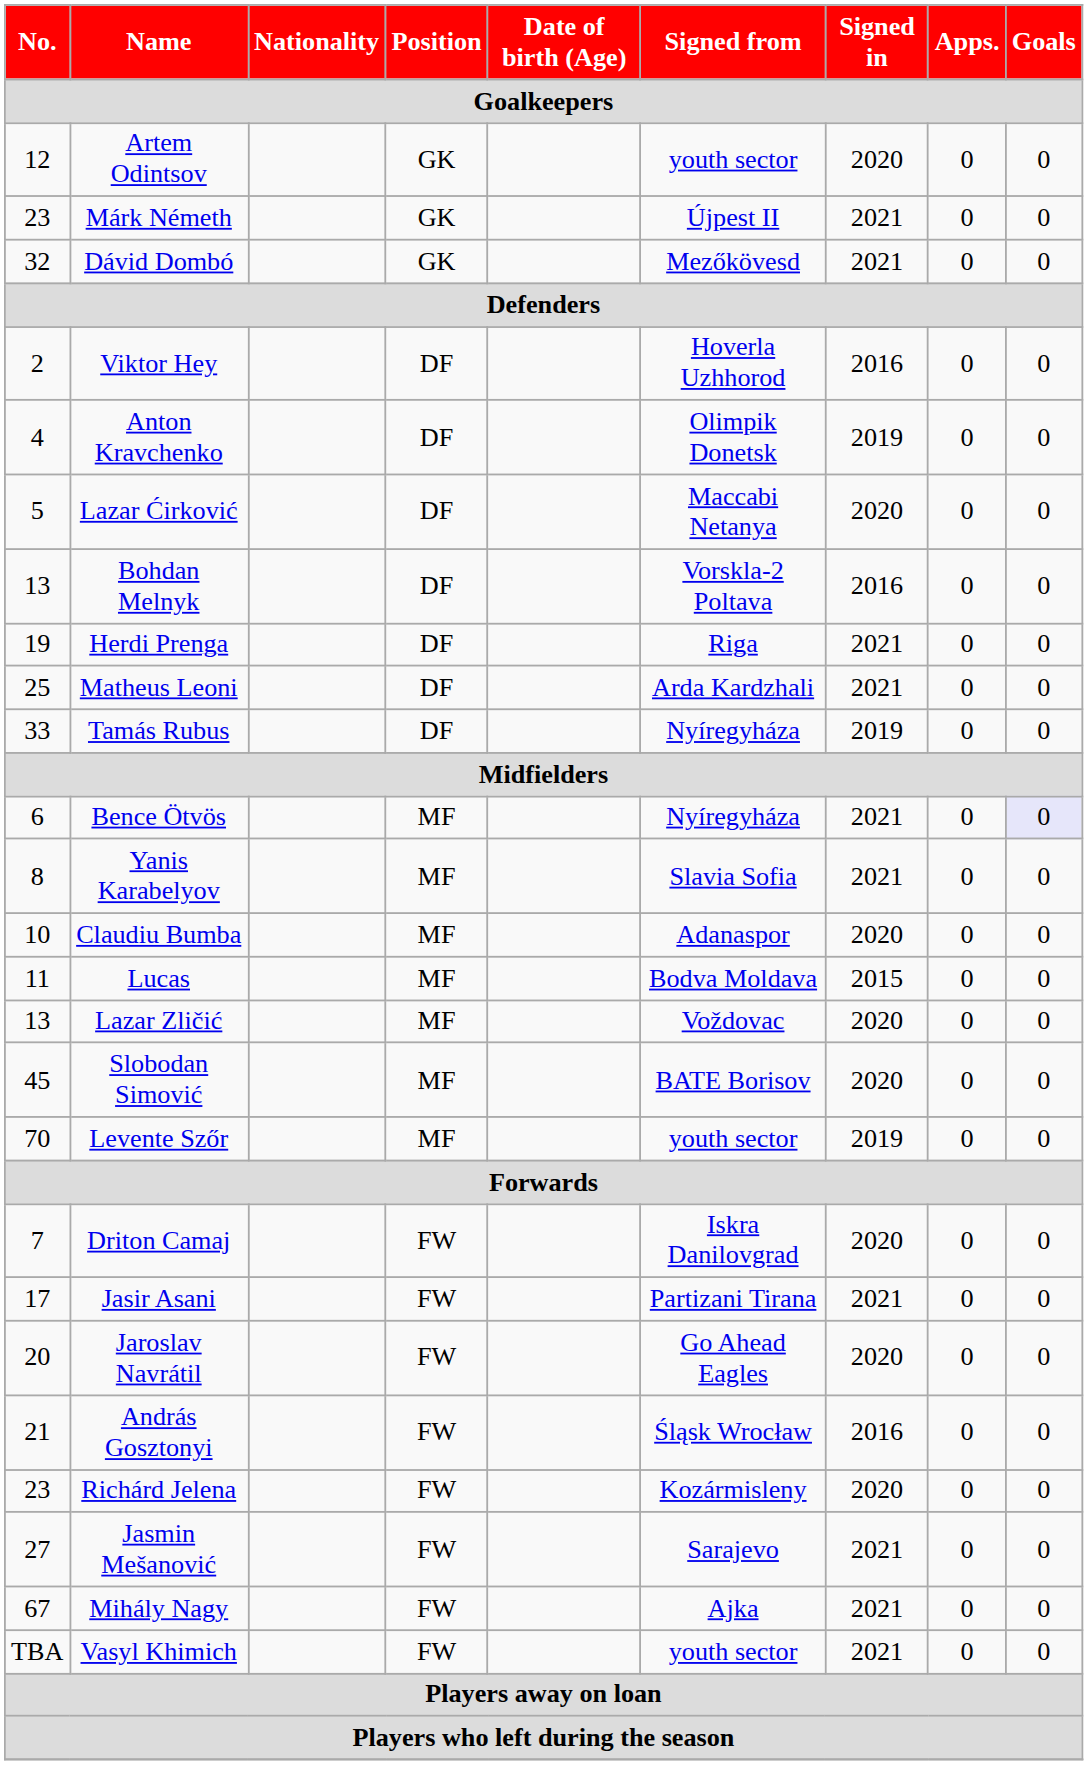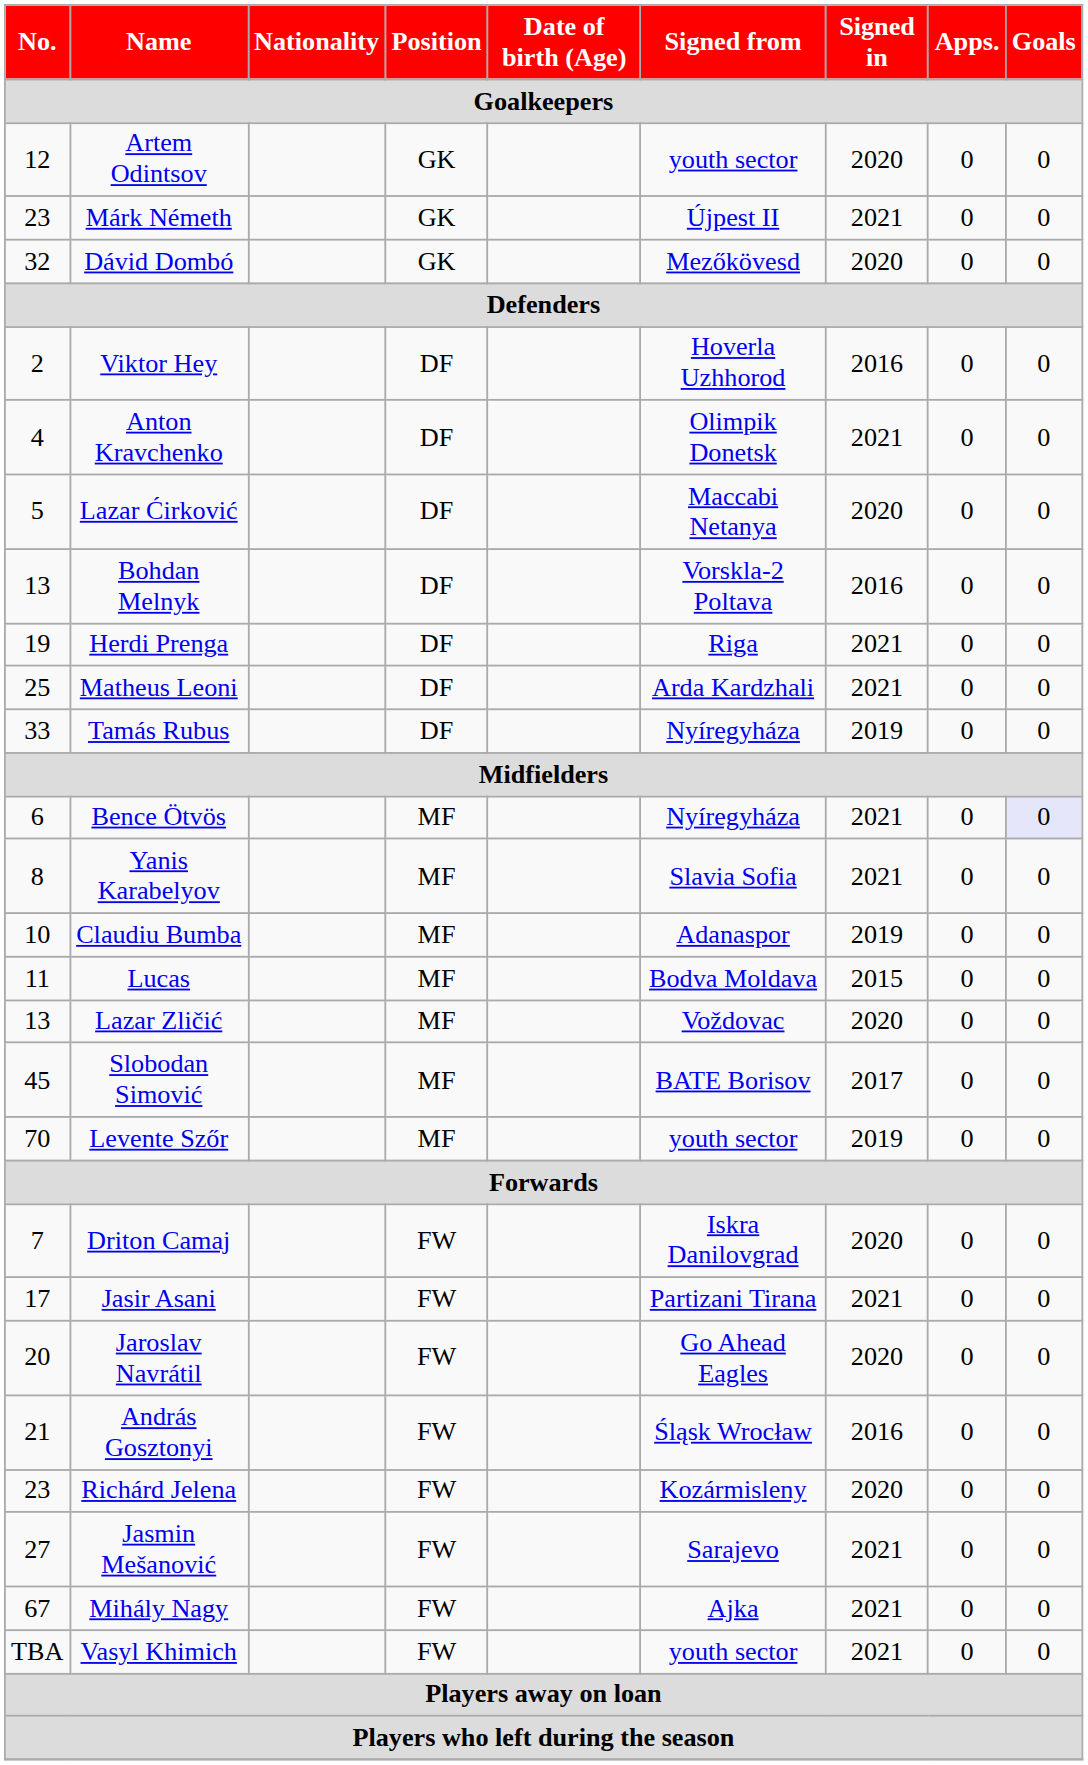Dávid Dombó | Signed in: 2021 -> 2020
Anton Kravchenko | Signed in: 2019 -> 2021
Claudiu Bumba | Signed in: 2020 -> 2019
Slobodan Simović | Signed in: 2020 -> 2017
